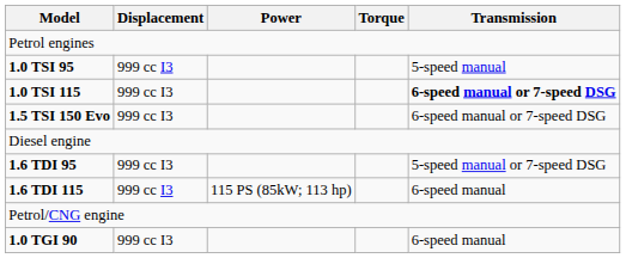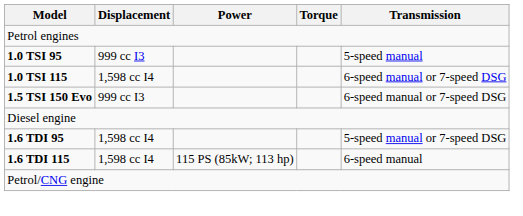1.0 TSI 115 | Displacement: 999 cc I3 -> 1,598 cc I4
1.0 TSI 115 | Transmission: bold -> normal
1.6 TDI 95 | Displacement: 999 cc I3 -> 1,598 cc I4
1.6 TDI 115 | Displacement: 999 cc I3 -> 1,598 cc I4
- row: 1.0 TGI 90 | 999 cc I3 | 6-speed manual
